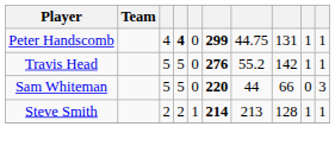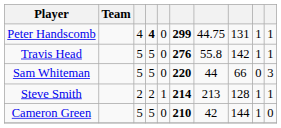Travis Head | column 7: 55.2 -> 55.8
+ row: Cameron Green | 5 | 5 | 0 | 210 | 42 | 144 | 1 | 0
